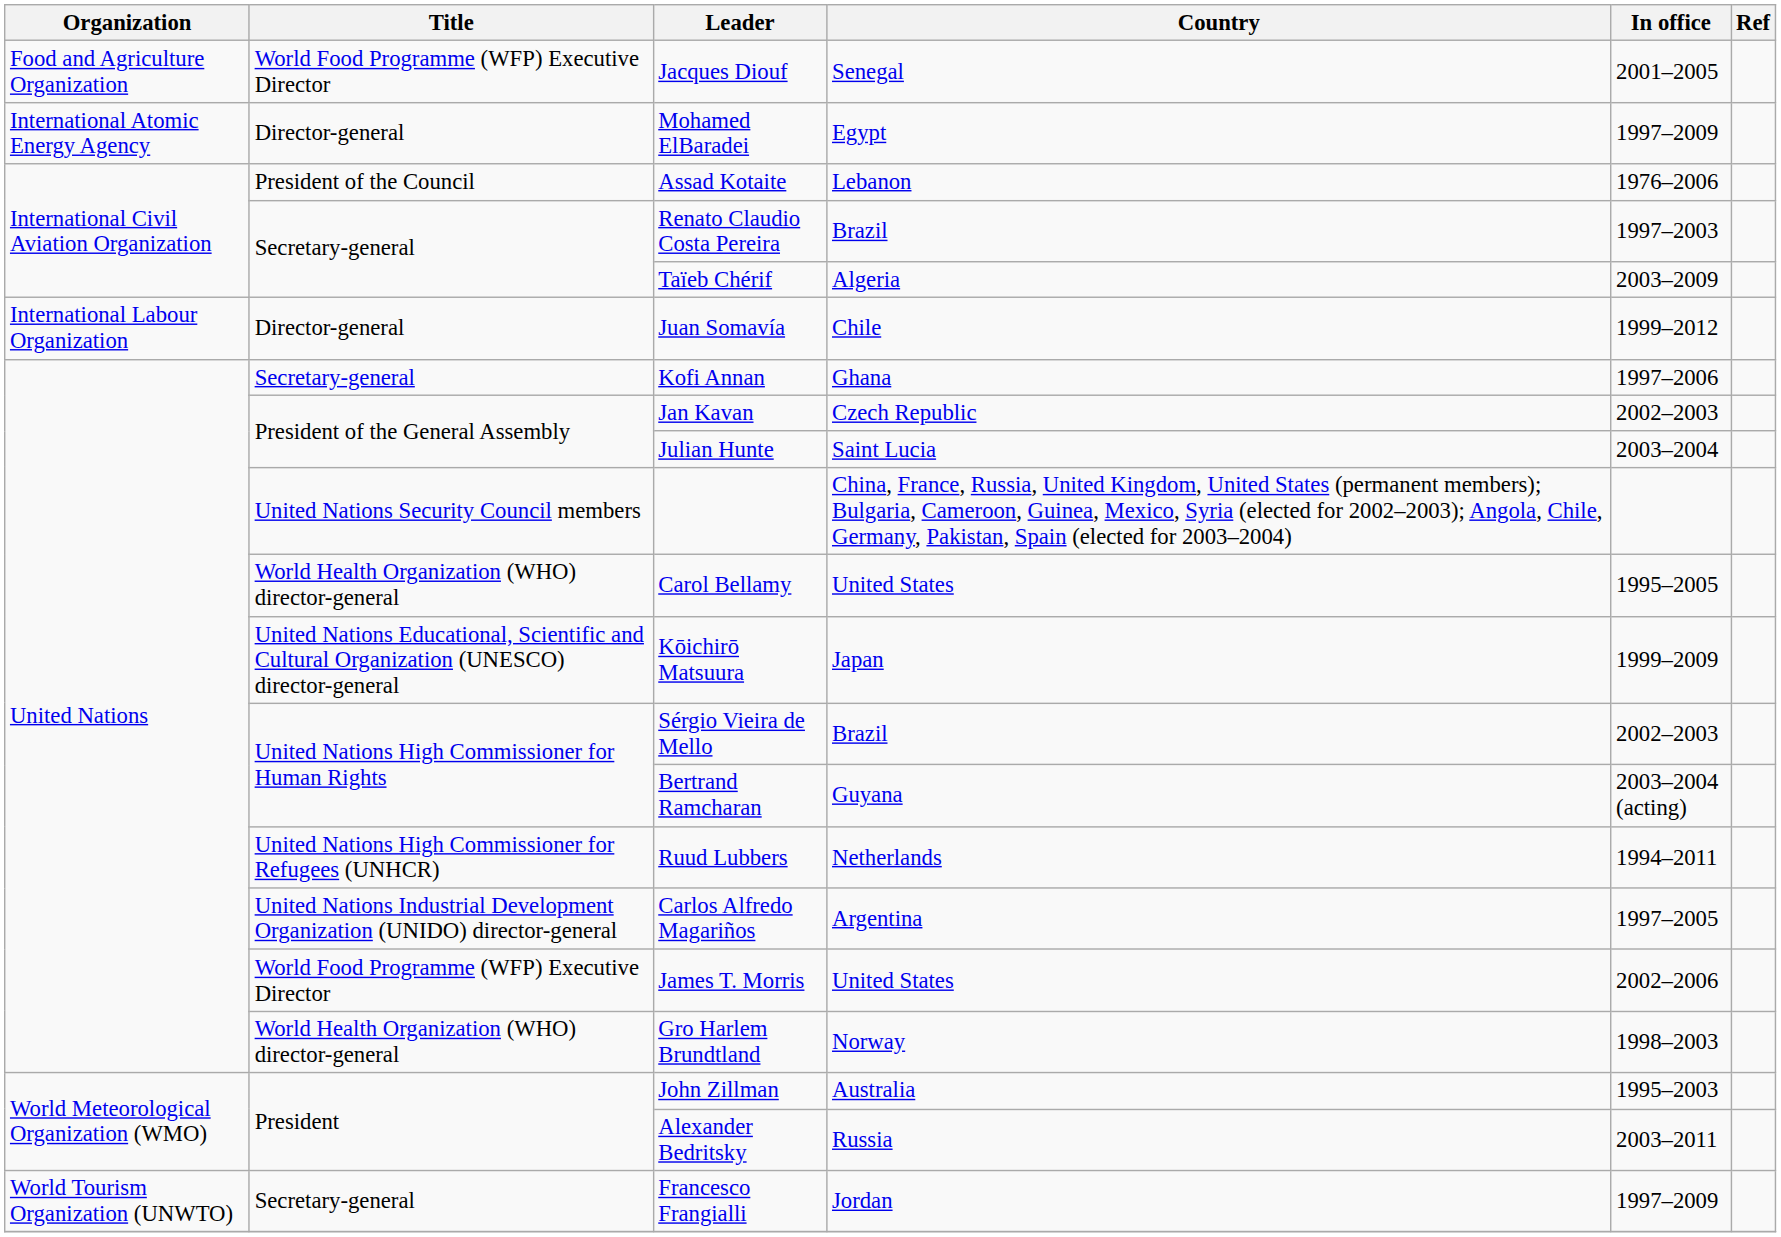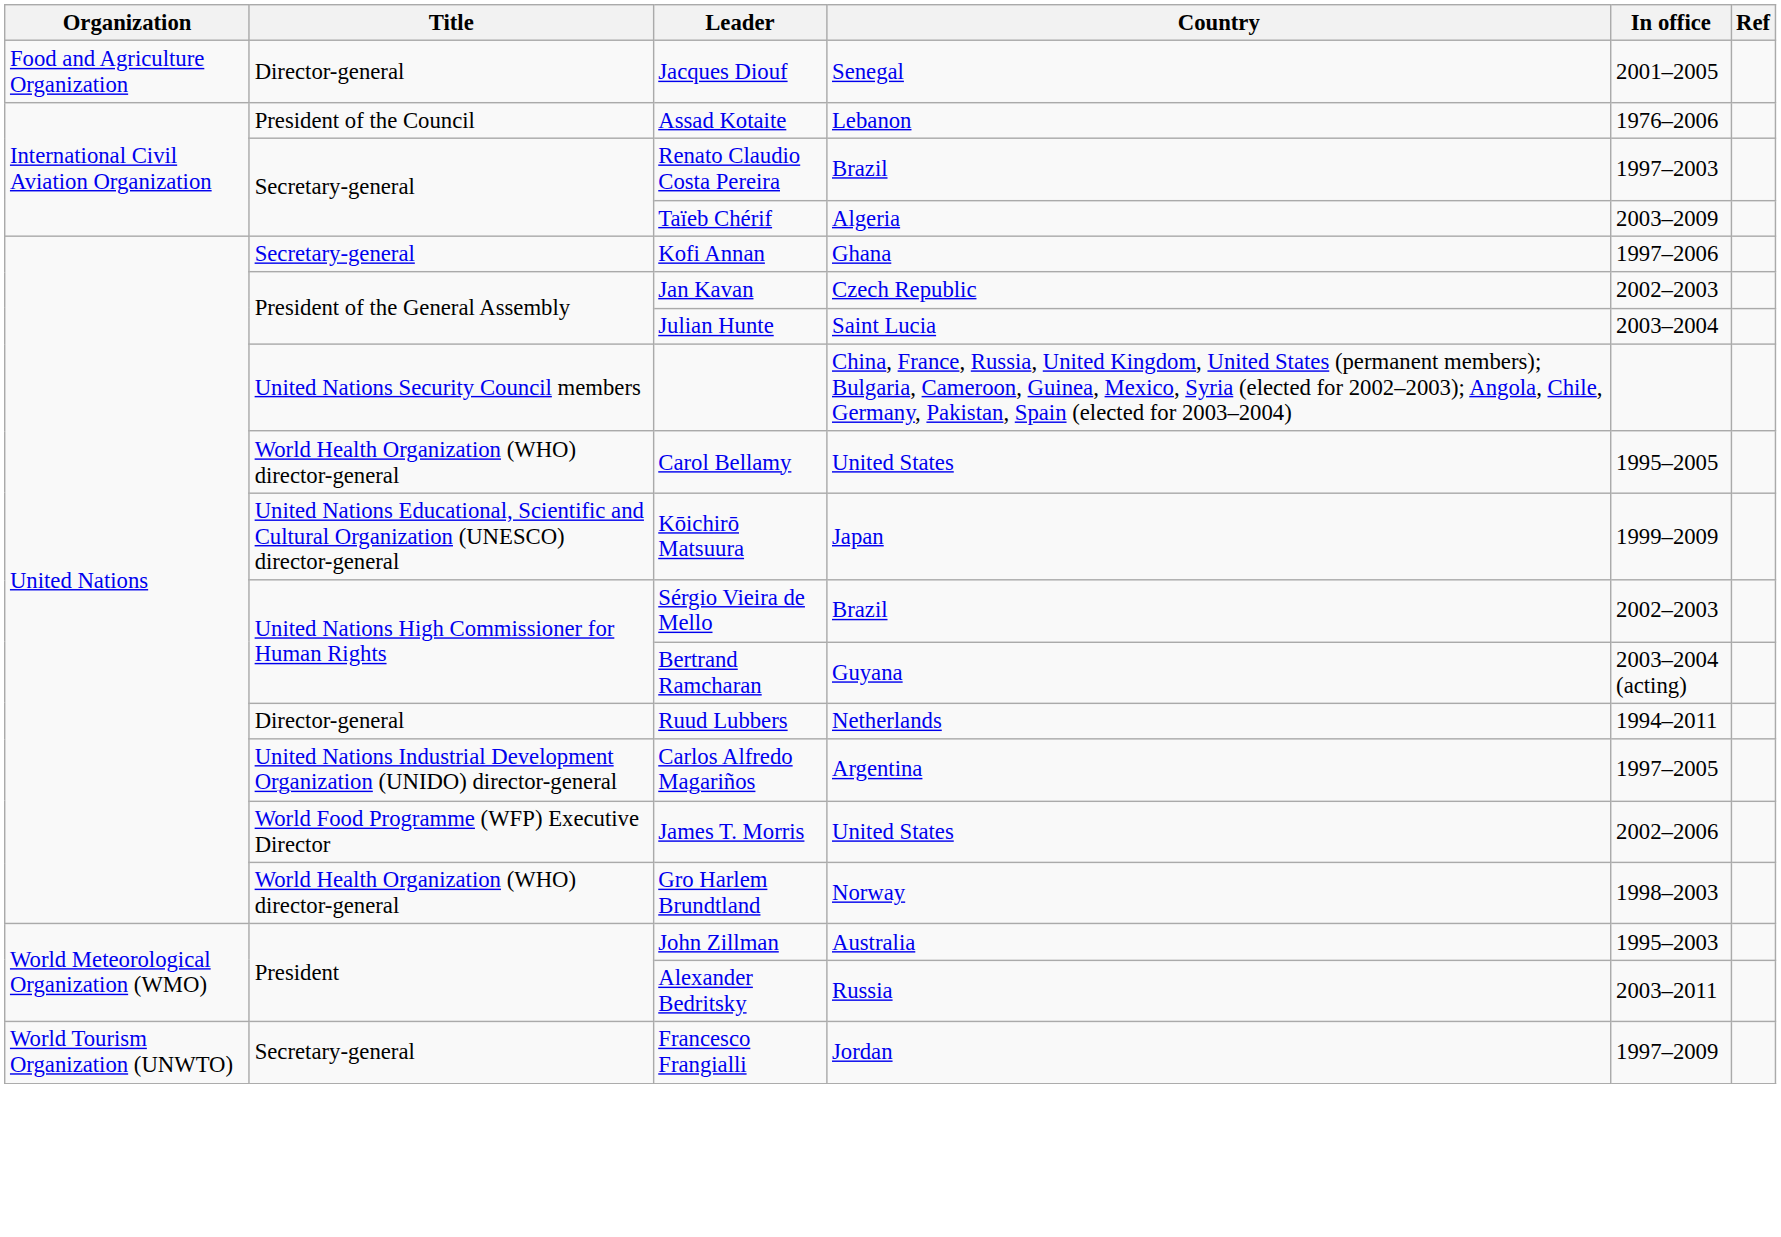Jacques Diouf | Title: World Food Programme (WFP) Executive Director -> Director-general
- row: International Atomic Energy Agency | Director-general | Mohamed ElBaradei | Egypt | 1997–2009
- row: International Labour Organization | Director-general | Juan Somavía | Chile | 1999–2012
Ruud Lubbers | Title: United Nations High Commissioner for Refugees (UNHCR) -> Director-general
